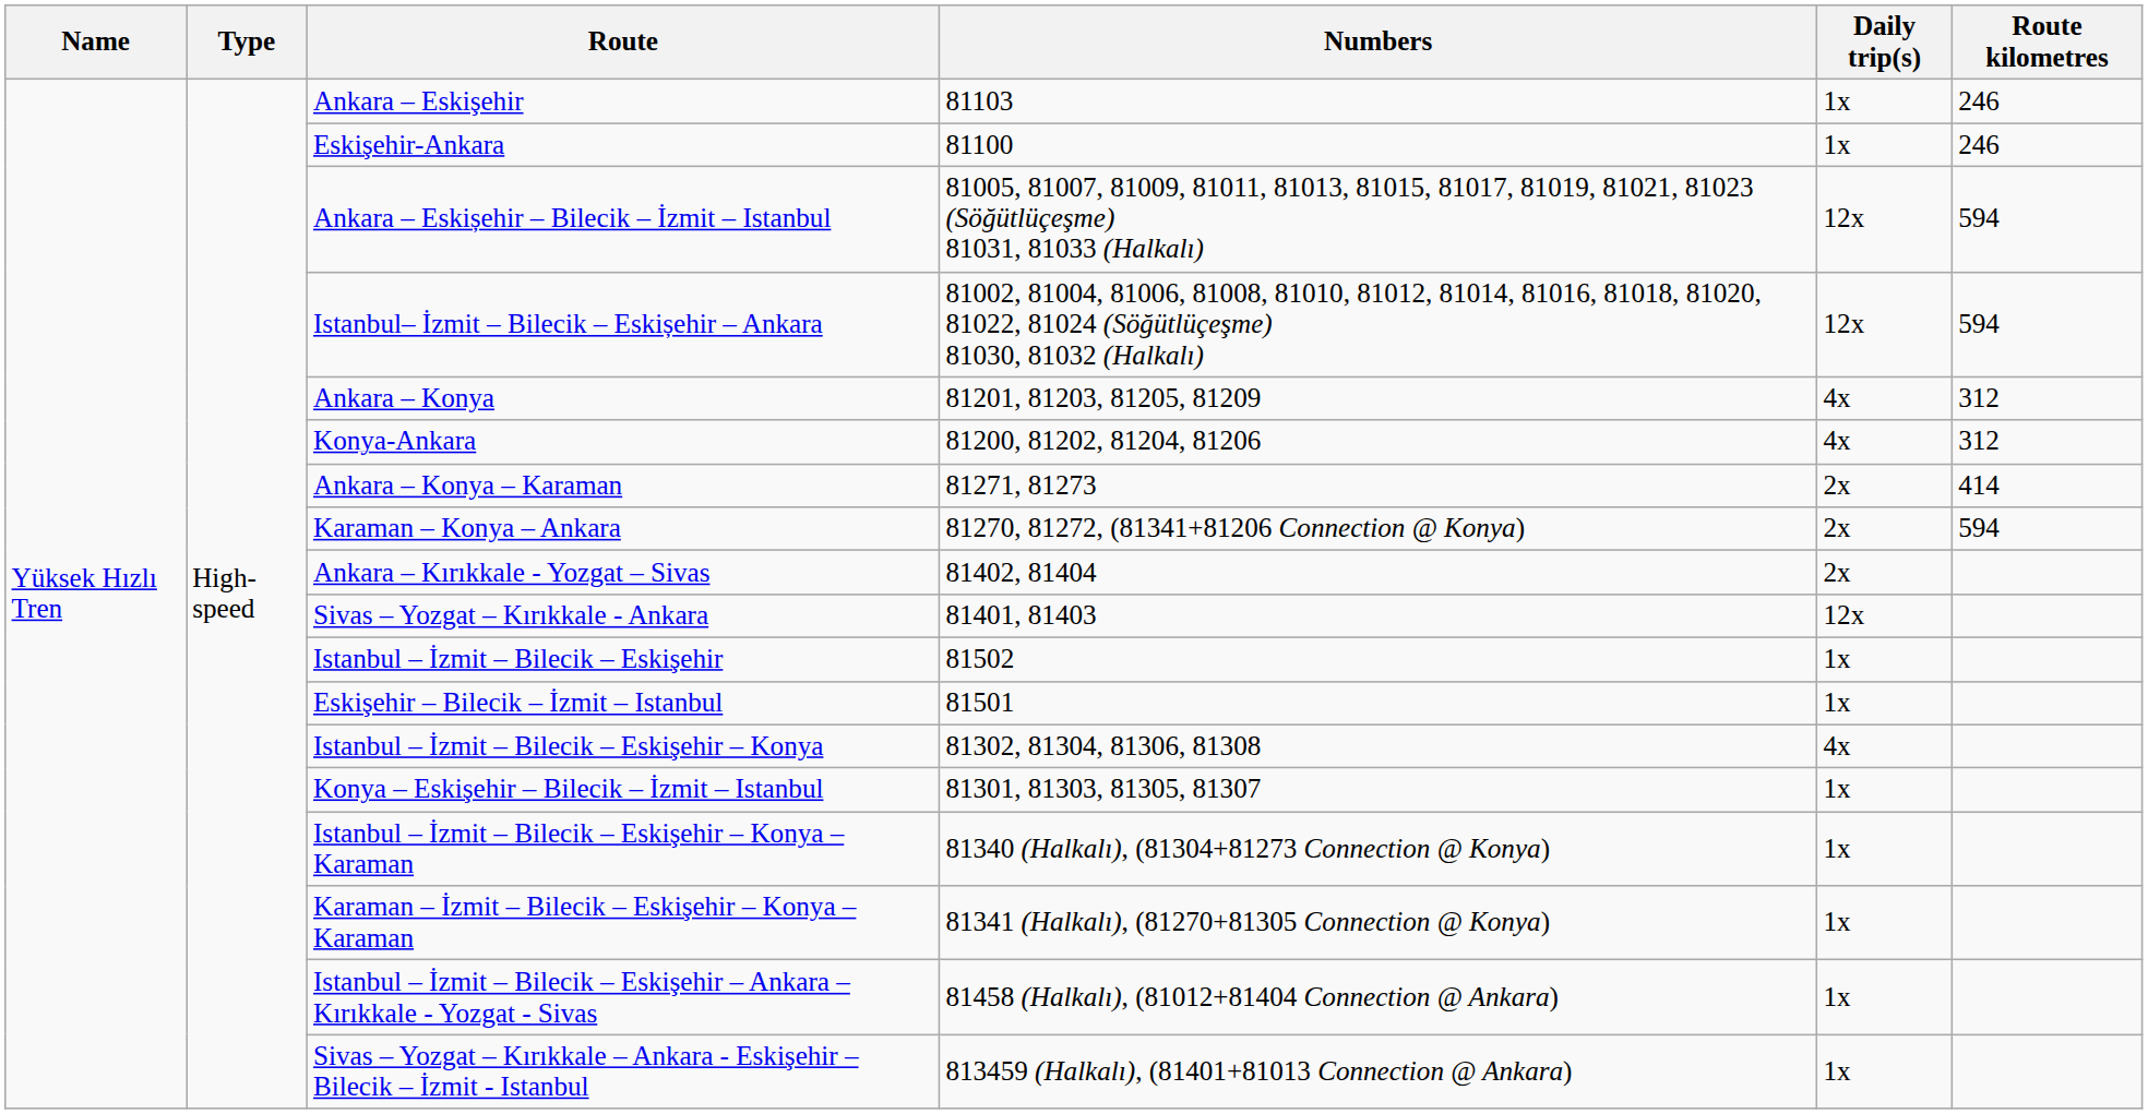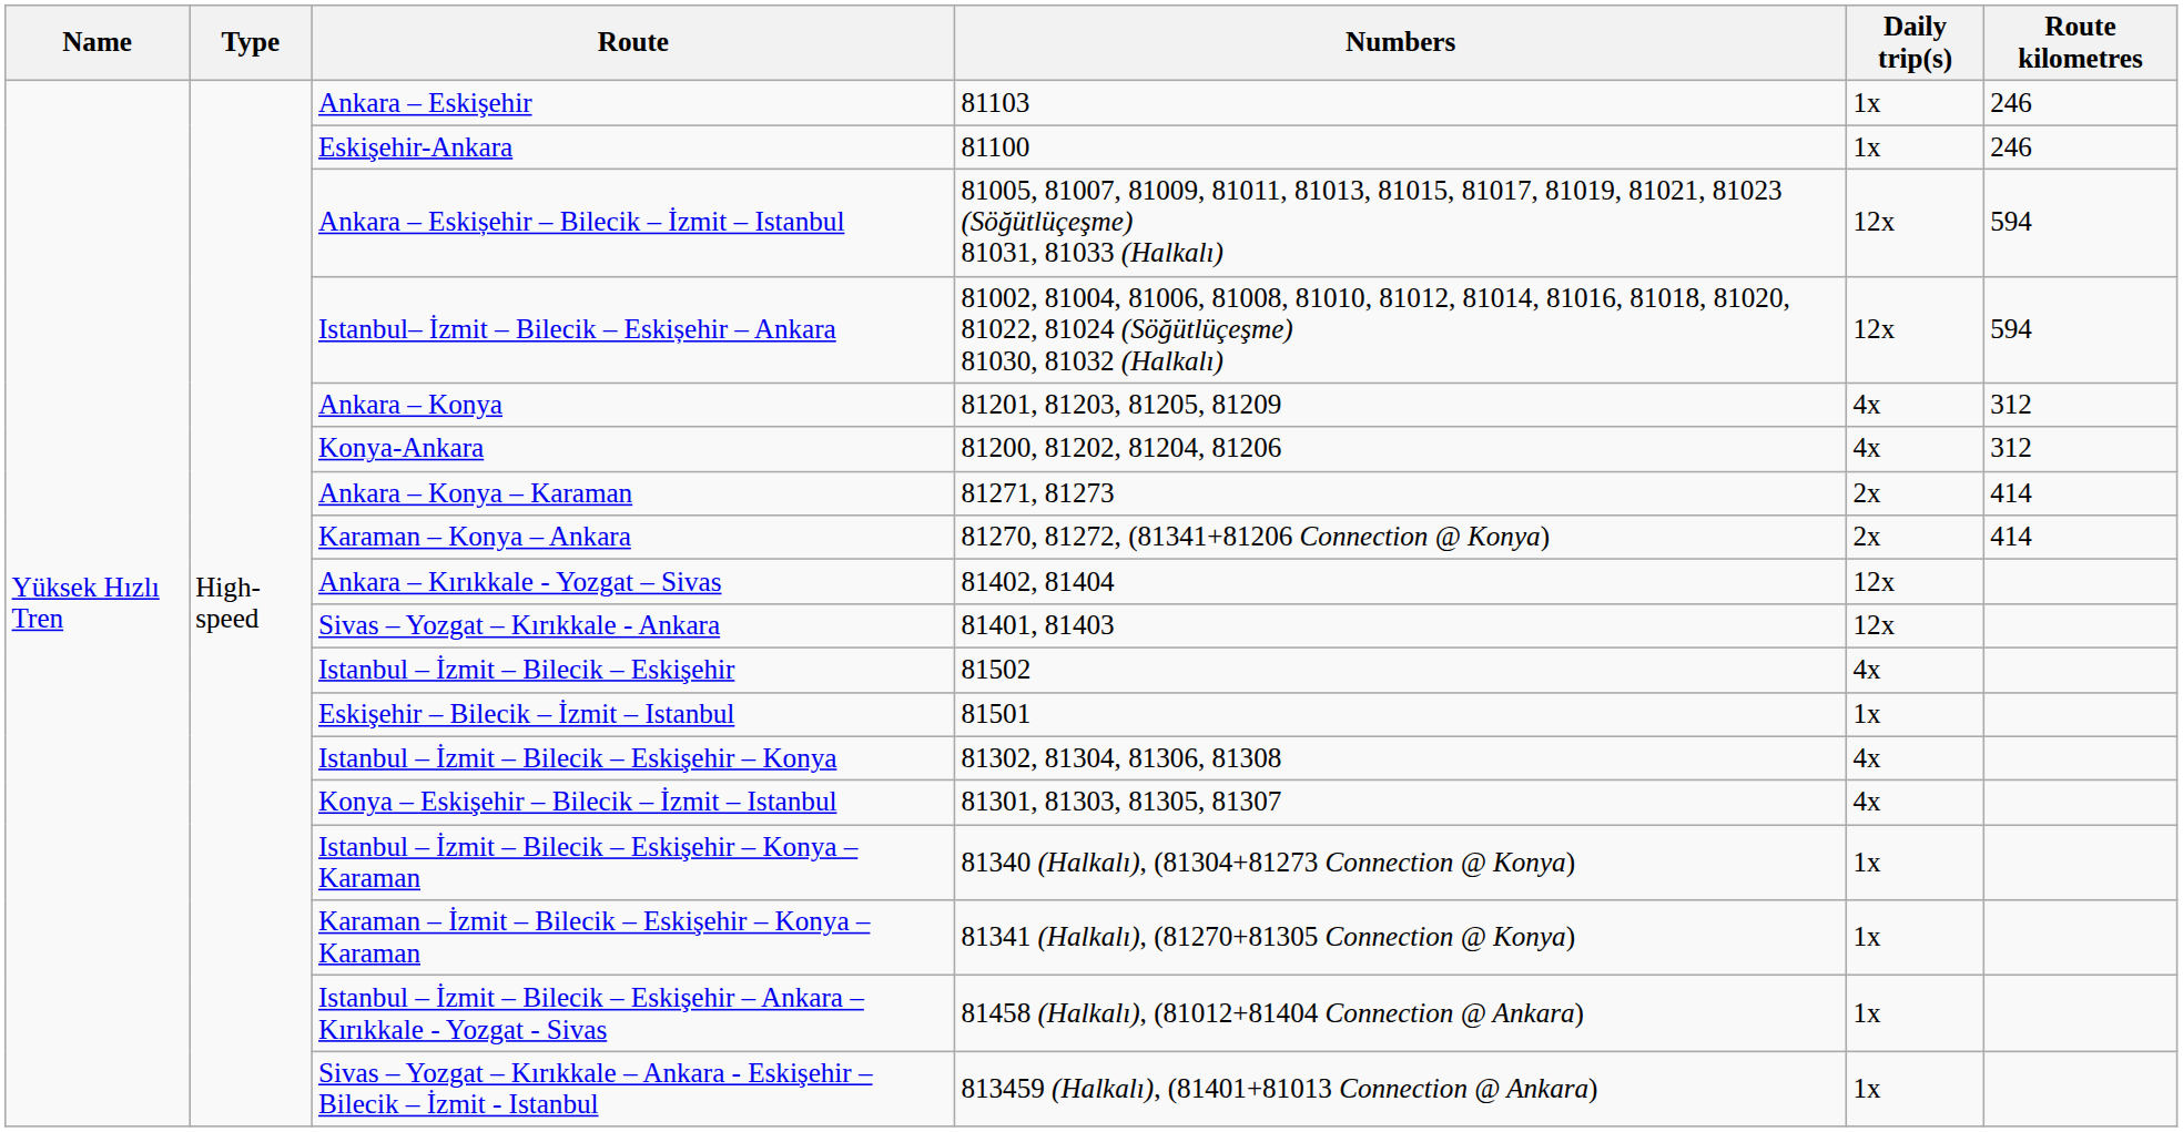Karaman – Konya – Ankara | Route kilometres: 594 -> 414
Ankara – Kırıkkale - Yozgat – Sivas | Daily trip(s): 2x -> 12x
Istanbul – İzmit – Bilecik – Eskişehir | Daily trip(s): 1x -> 4x
Konya – Eskişehir – Bilecik – İzmit – Istanbul | Daily trip(s): 1x -> 4x
